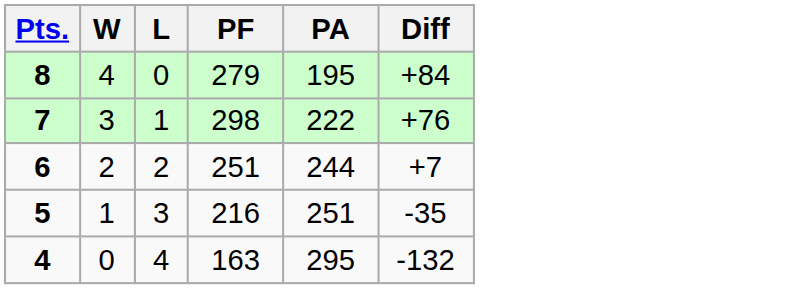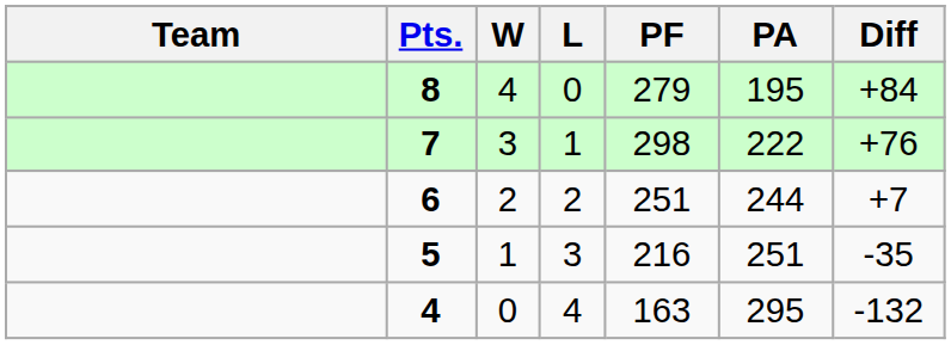+ column: Team
